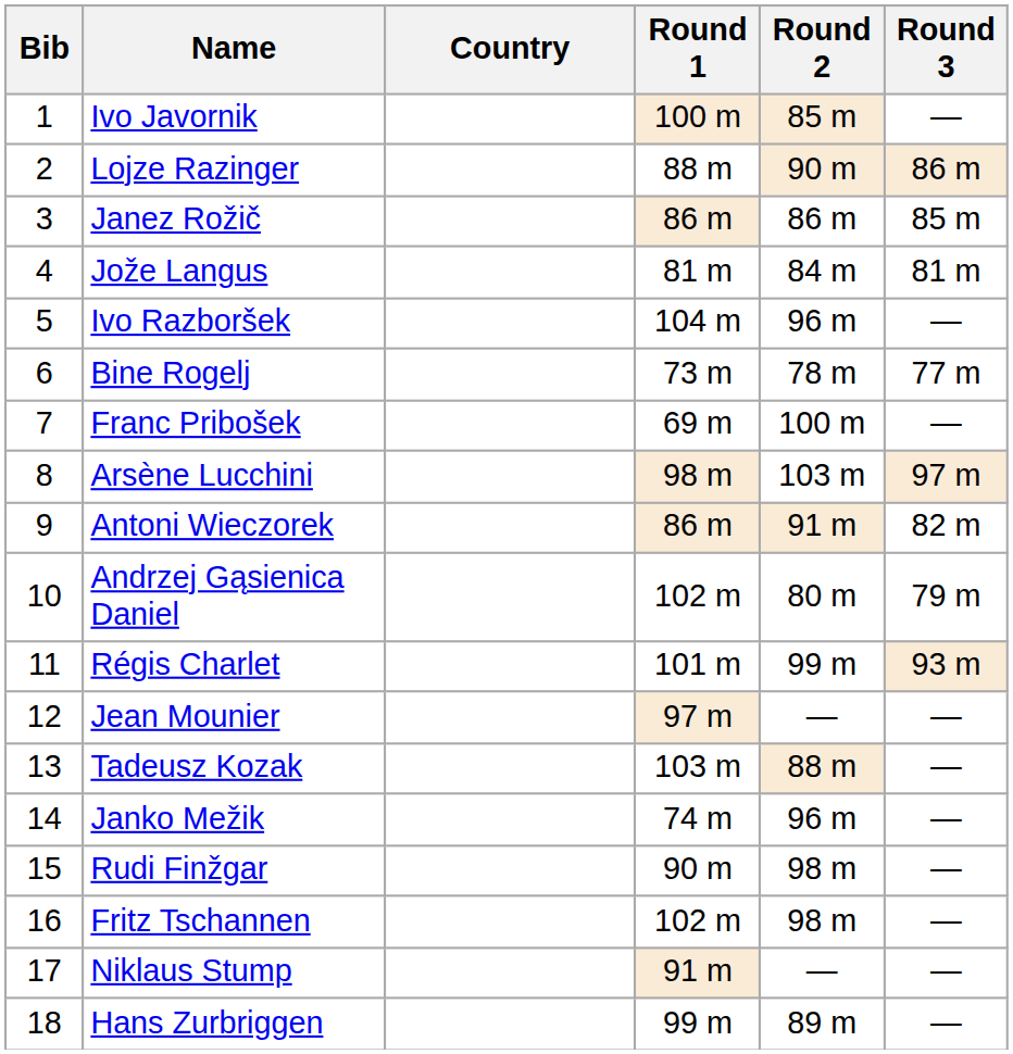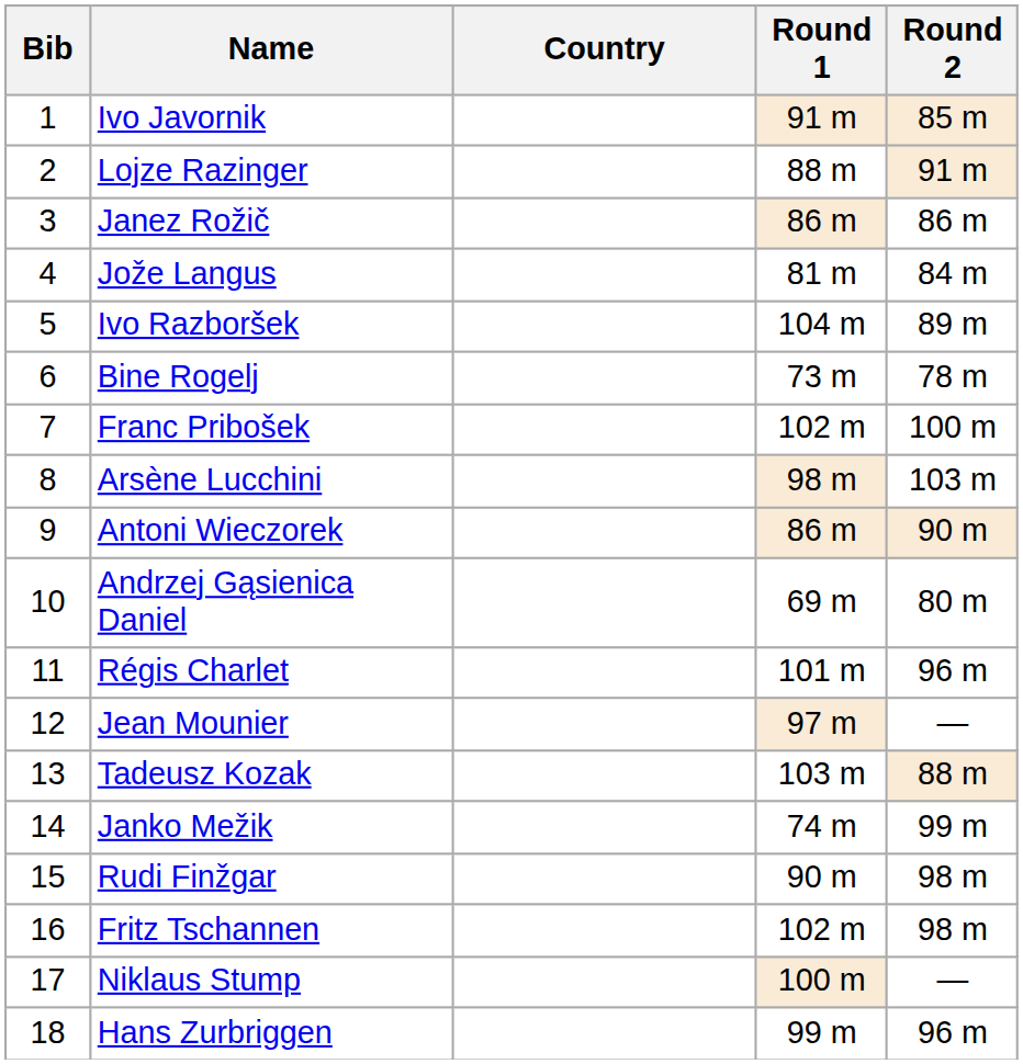- column: Round 3 | — | 86 m | 85 m | 81 m | — | 77 m | — | 97 m | 82 m | 79 m | 93 m | — | — | — | — | — | — | —
Ivo Javornik | Round 1: 100 m -> 91 m
Lojze Razinger | Round 2: 90 m -> 91 m
Ivo Razboršek | Round 2: 96 m -> 89 m
Franc Pribošek | Round 1: 69 m -> 102 m
Antoni Wieczorek | Round 2: 91 m -> 90 m
Andrzej Gąsienica Daniel | Round 1: 102 m -> 69 m
Régis Charlet | Round 2: 99 m -> 96 m
Janko Mežik | Round 2: 96 m -> 99 m
Niklaus Stump | Round 1: 91 m -> 100 m
Hans Zurbriggen | Round 2: 89 m -> 96 m
